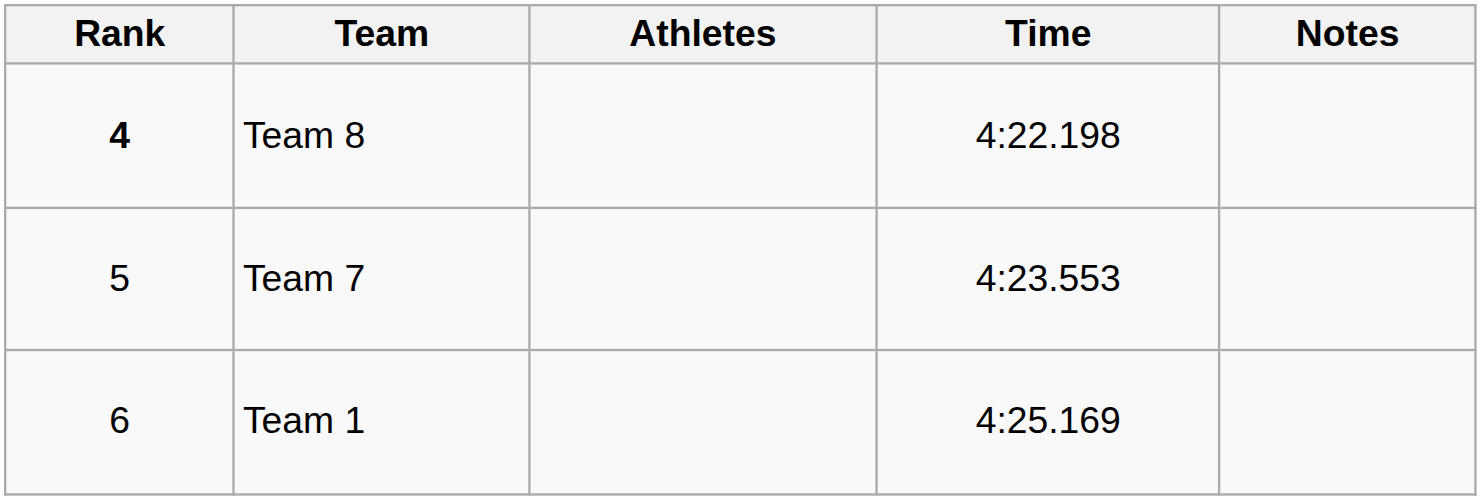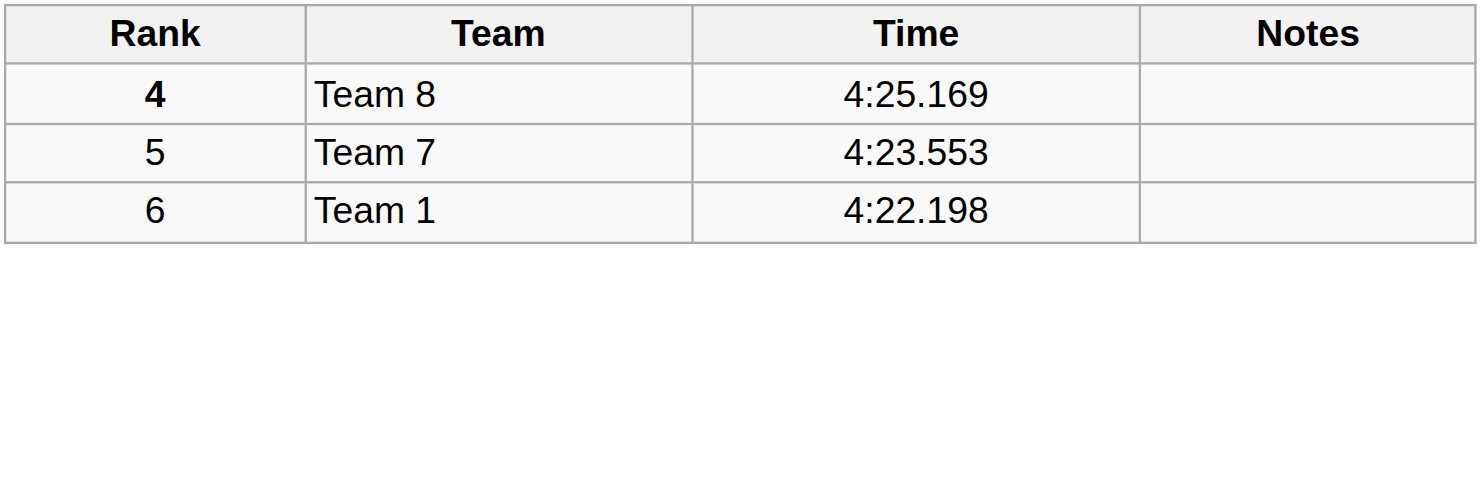- column: Athletes
Team 8 | Time: 4:22.198 -> 4:25.169
Team 1 | Time: 4:25.169 -> 4:22.198
